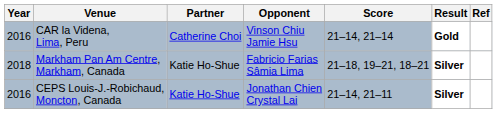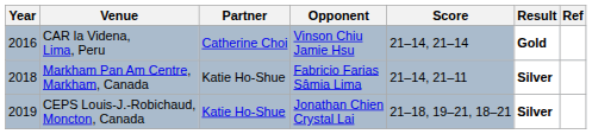Markham Pan Am Centre, Markham, Canada | Score: 21–18, 19–21, 18–21 -> 21–14, 21–11
CEPS Louis-J.-Robichaud, Moncton, Canada | Year: 2016 -> 2019
CEPS Louis-J.-Robichaud, Moncton, Canada | Score: 21–14, 21–11 -> 21–18, 19–21, 18–21
